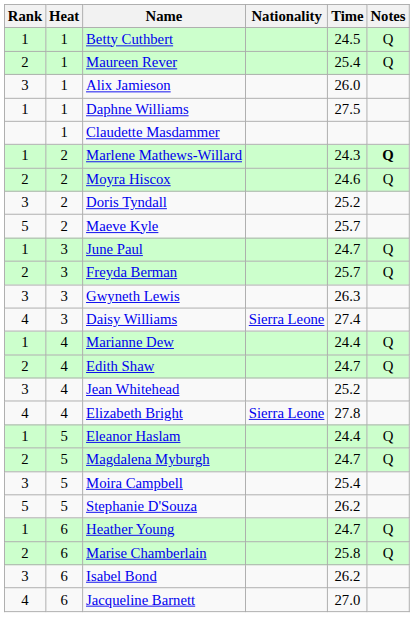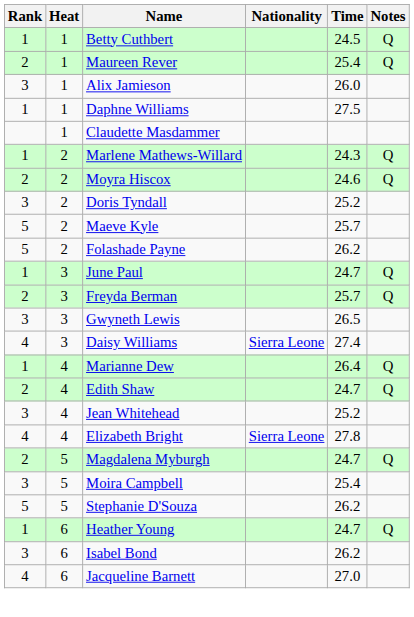Marlene Mathews-Willard | Notes: bold -> normal
+ row: 5 | 2 | Folashade Payne | 26.2
Gwyneth Lewis | Time: 26.3 -> 26.5
Marianne Dew | Time: 24.4 -> 26.4
- row: 1 | 5 | Eleanor Haslam | 24.4 | Q
- row: 2 | 6 | Marise Chamberlain | 25.8 | Q
